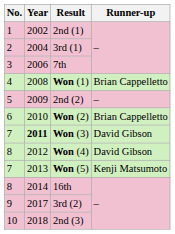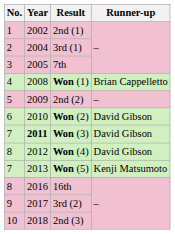7th | Year: 2006 -> 2005
Won (2) | Runner-up: Brian Cappelletto -> David Gibson
16th | Year: 2014 -> 2016
